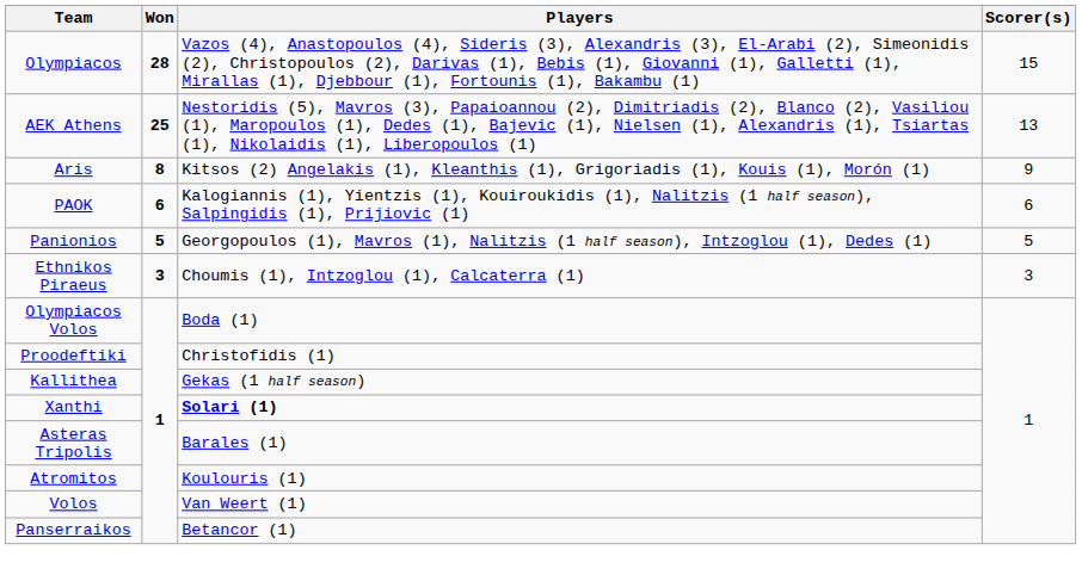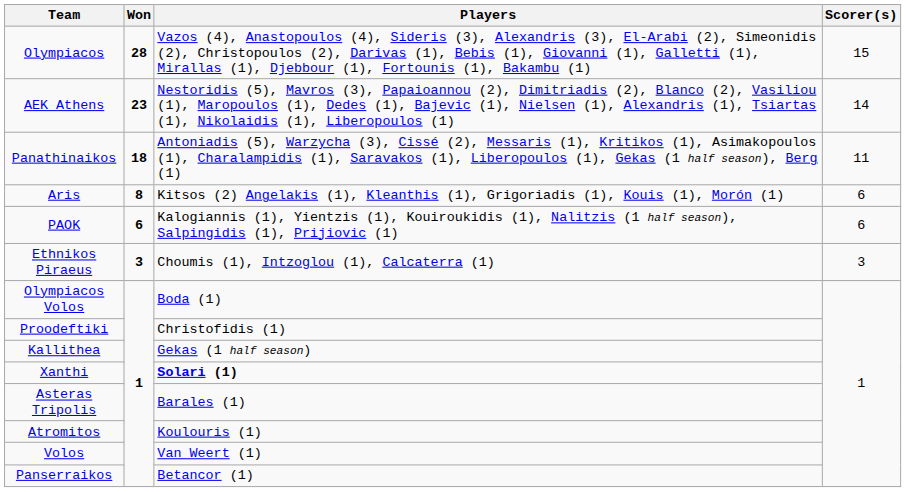AEK Athens | Won: 25 -> 23
AEK Athens | Scorer(s): 13 -> 14
+ row: Panathinaikos | 18 | Antoniadis (5), Warzycha (3), Cissé (2), Messaris (1), Kritikos (1), Asimakopoulos (1), Charalampidis (1), Saravakos (1), Liberopoulos (1), Gekas (1 half season), Berg (1) | 11
Aris | Scorer(s): 9 -> 6
- row: Panionios | 5 | Georgopoulos (1), Mavros (1), Nalitzis (1 half season), Intzoglou (1), Dedes (1) | 5
